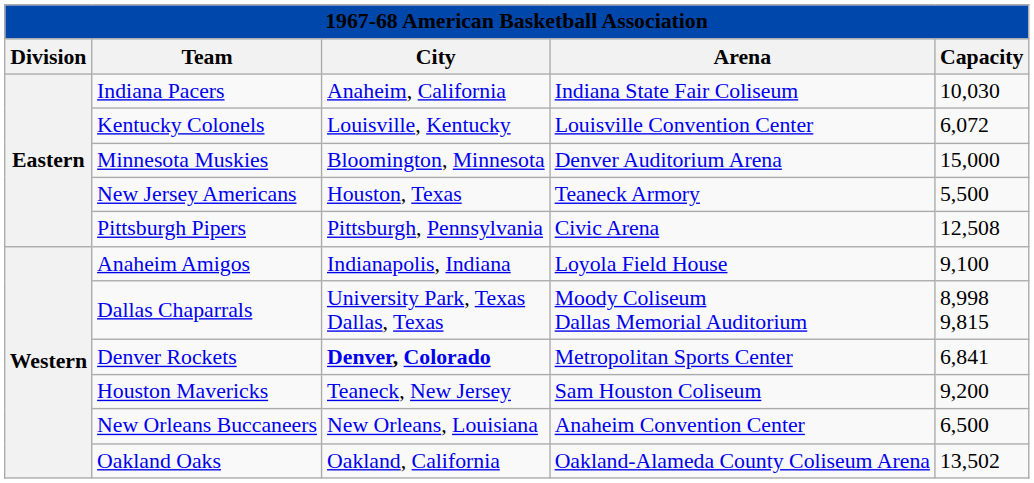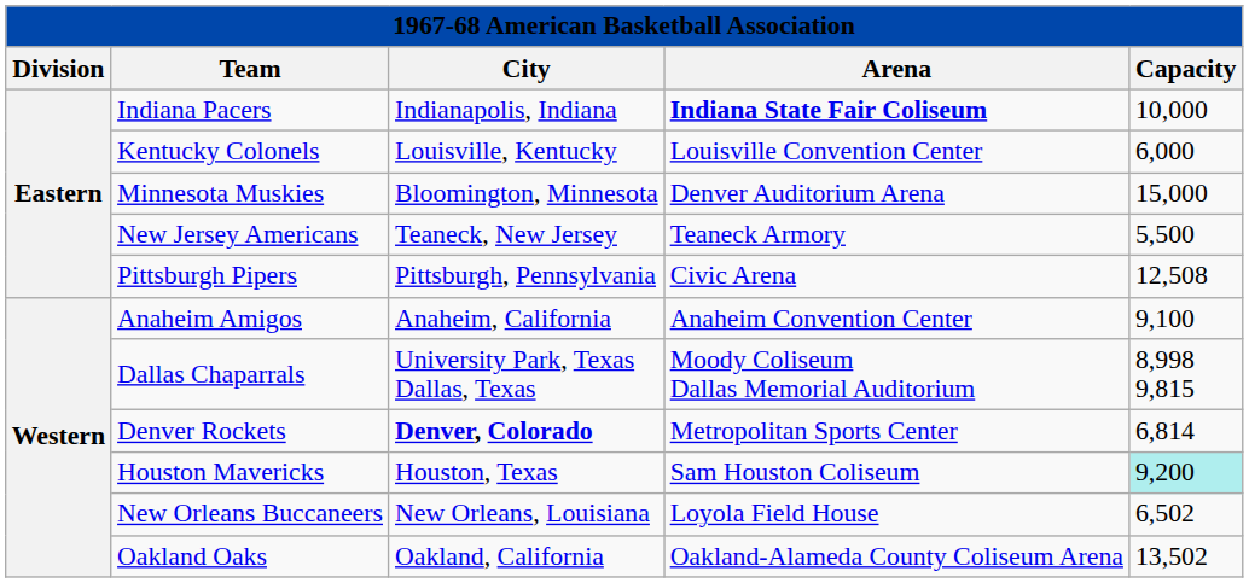Indiana Pacers | City: Anaheim, California -> Indianapolis, Indiana
Indiana Pacers | Arena: normal -> bold
Indiana Pacers | Capacity: 10,030 -> 10,000
Kentucky Colonels | Capacity: 6,072 -> 6,000
New Jersey Americans | City: Houston, Texas -> Teaneck, New Jersey
Anaheim Amigos | City: Indianapolis, Indiana -> Anaheim, California
Anaheim Amigos | Arena: Loyola Field House -> Anaheim Convention Center
Denver Rockets | Capacity: 6,841 -> 6,814
Houston Mavericks | City: Teaneck, New Jersey -> Houston, Texas
Houston Mavericks | Capacity: no background -> paleturquoise background
New Orleans Buccaneers | Arena: Anaheim Convention Center -> Loyola Field House
New Orleans Buccaneers | Capacity: 6,500 -> 6,502
